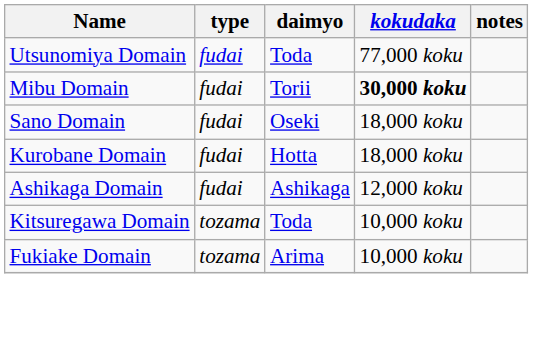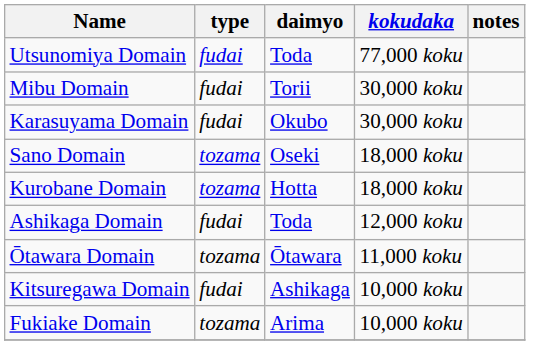Mibu Domain | kokudaka: bold -> normal
+ row: Karasuyama Domain | fudai | Okubo | 30,000 koku
Sano Domain | type: fudai -> tozama
Kurobane Domain | type: fudai -> tozama
Ashikaga Domain | daimyo: Ashikaga -> Toda
+ row: Ōtawara Domain | tozama | Ōtawara | 11,000 koku
Kitsuregawa Domain | type: tozama -> fudai
Kitsuregawa Domain | daimyo: Toda -> Ashikaga
